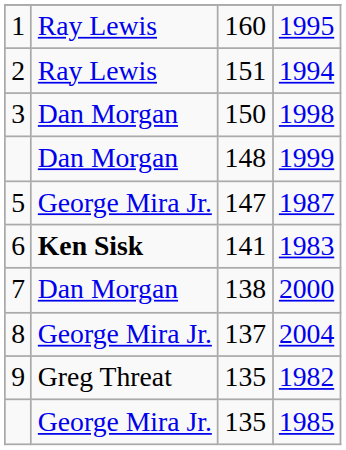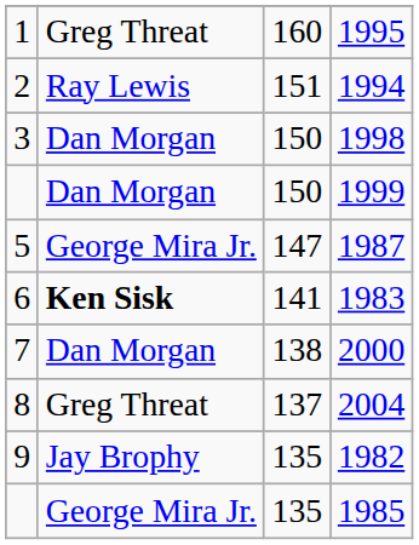1995 | column 2: Ray Lewis -> Greg Threat
1999 | column 3: 148 -> 150
2004 | column 2: George Mira Jr. -> Greg Threat
1982 | column 2: Greg Threat -> Jay Brophy
